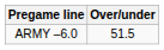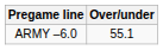ARMY –6.0 | Over/under: 51.5 -> 55.1
